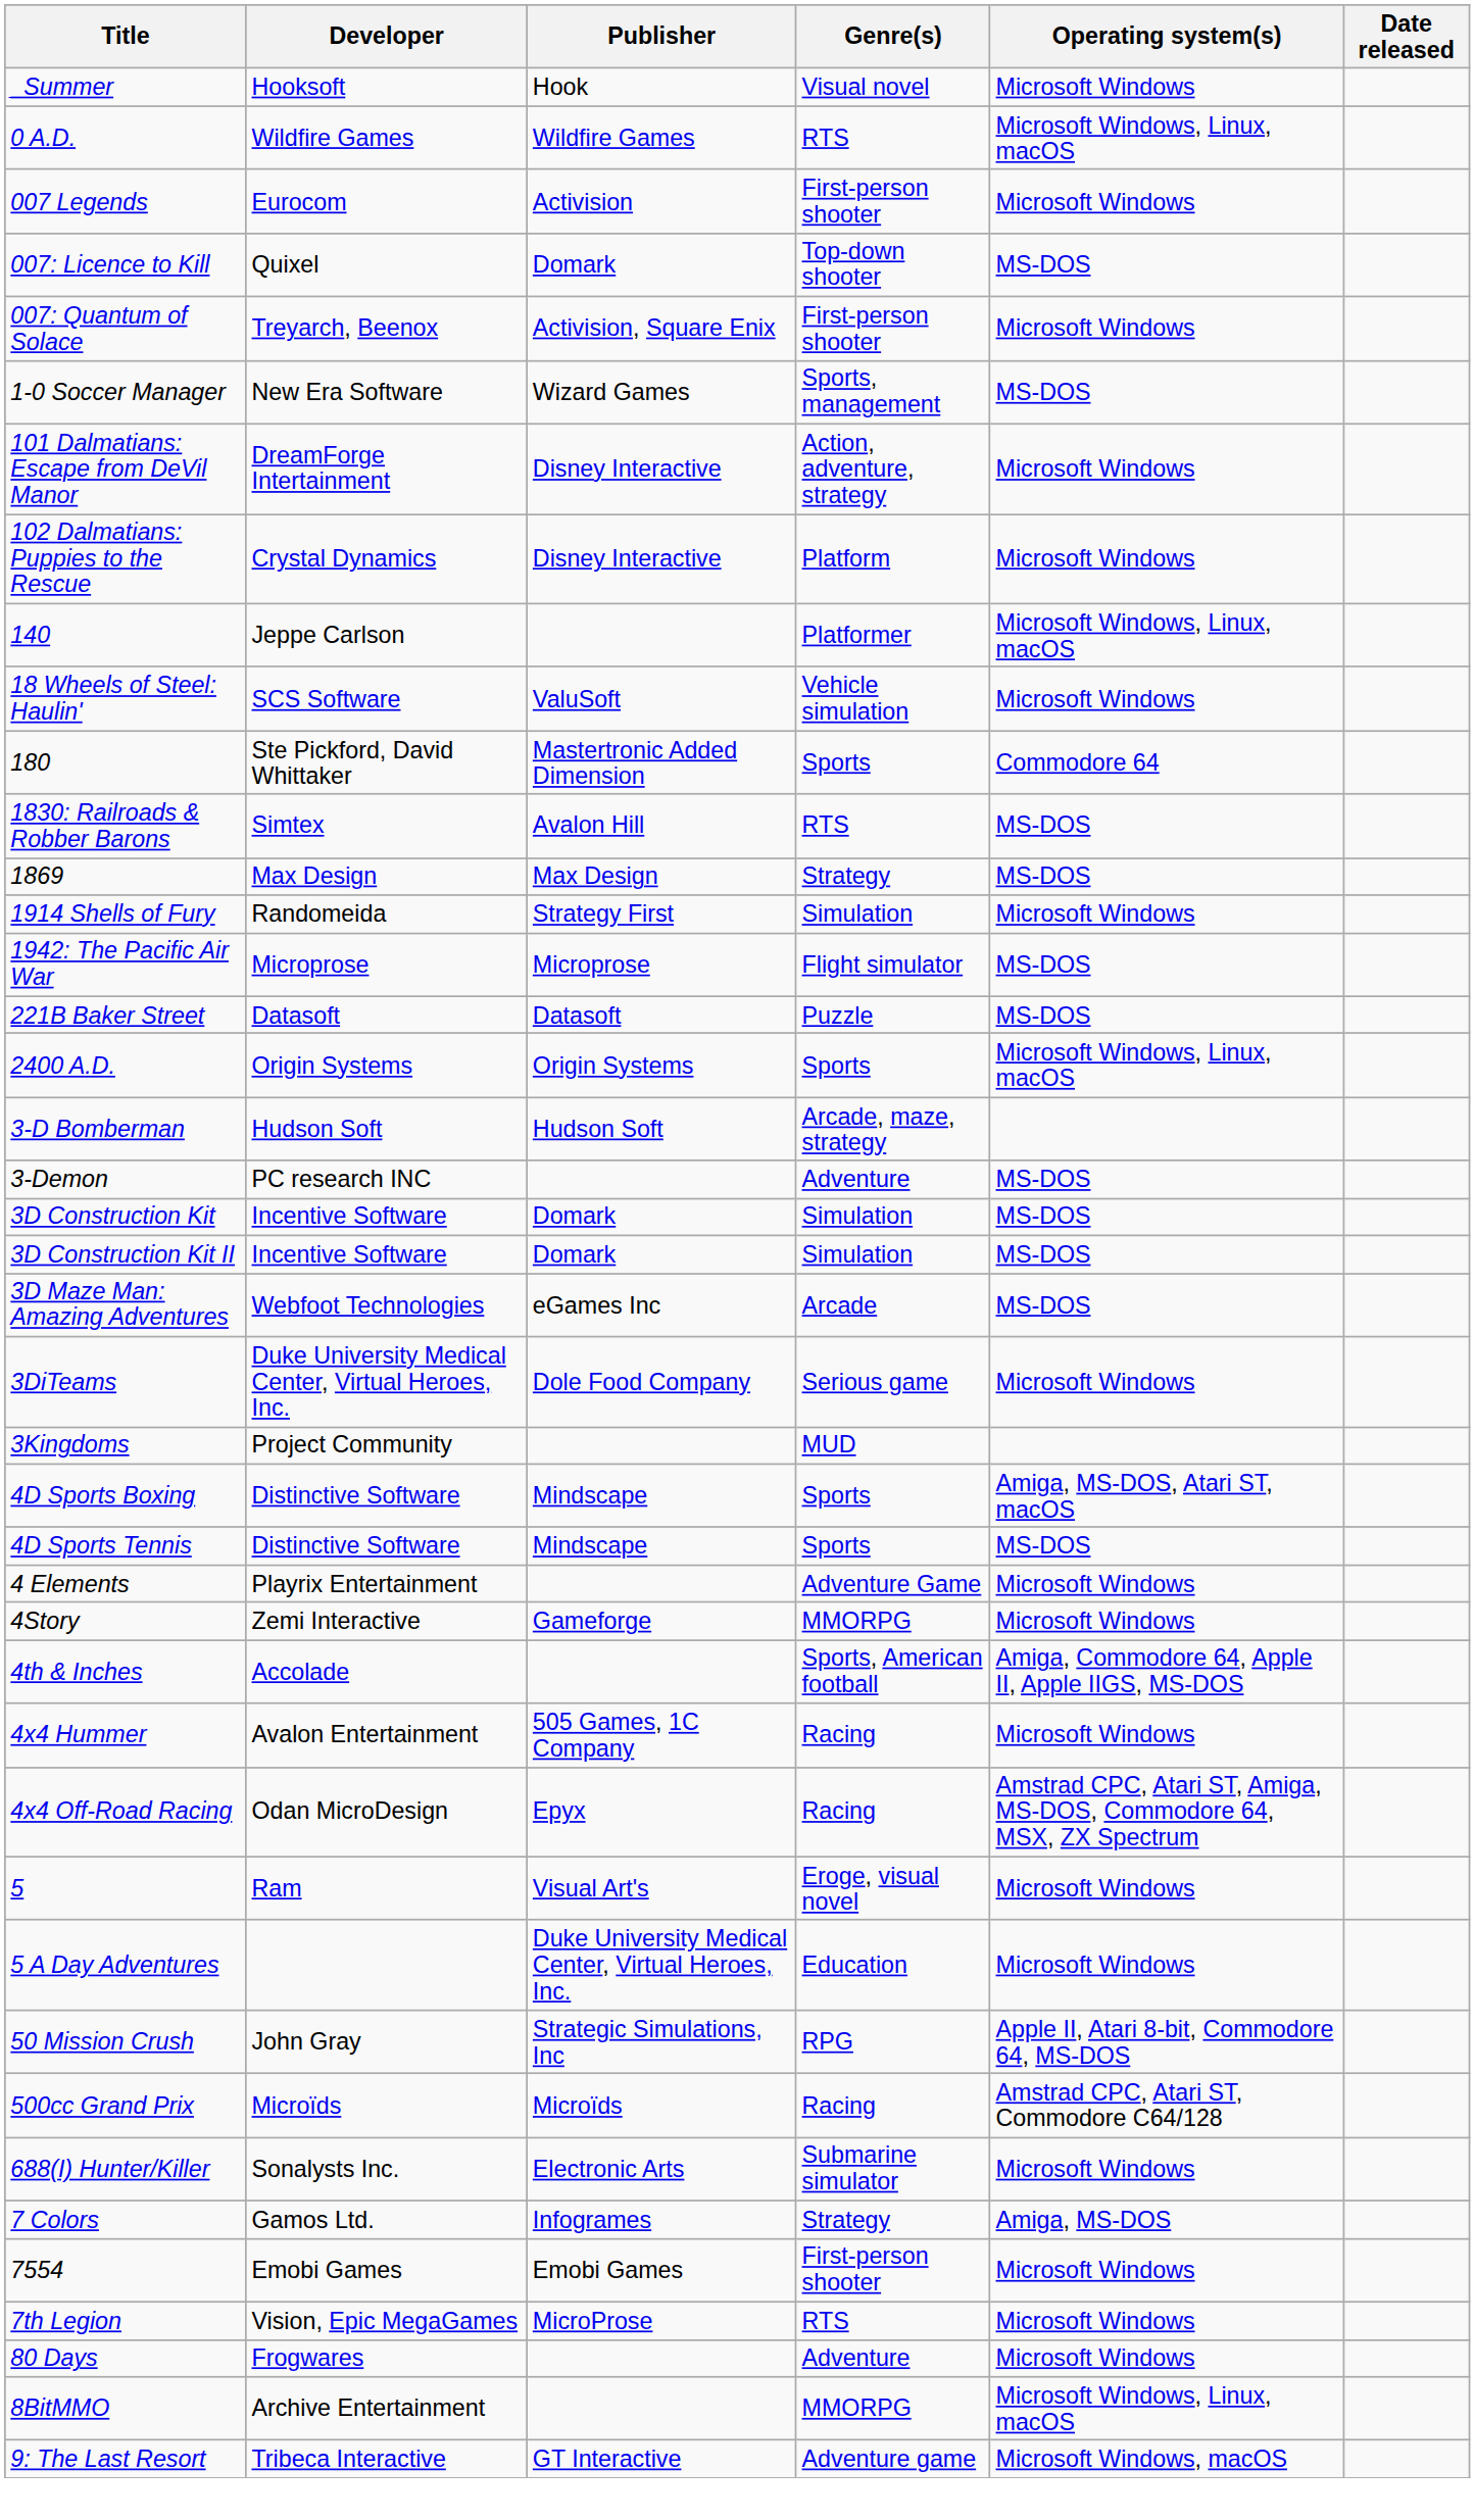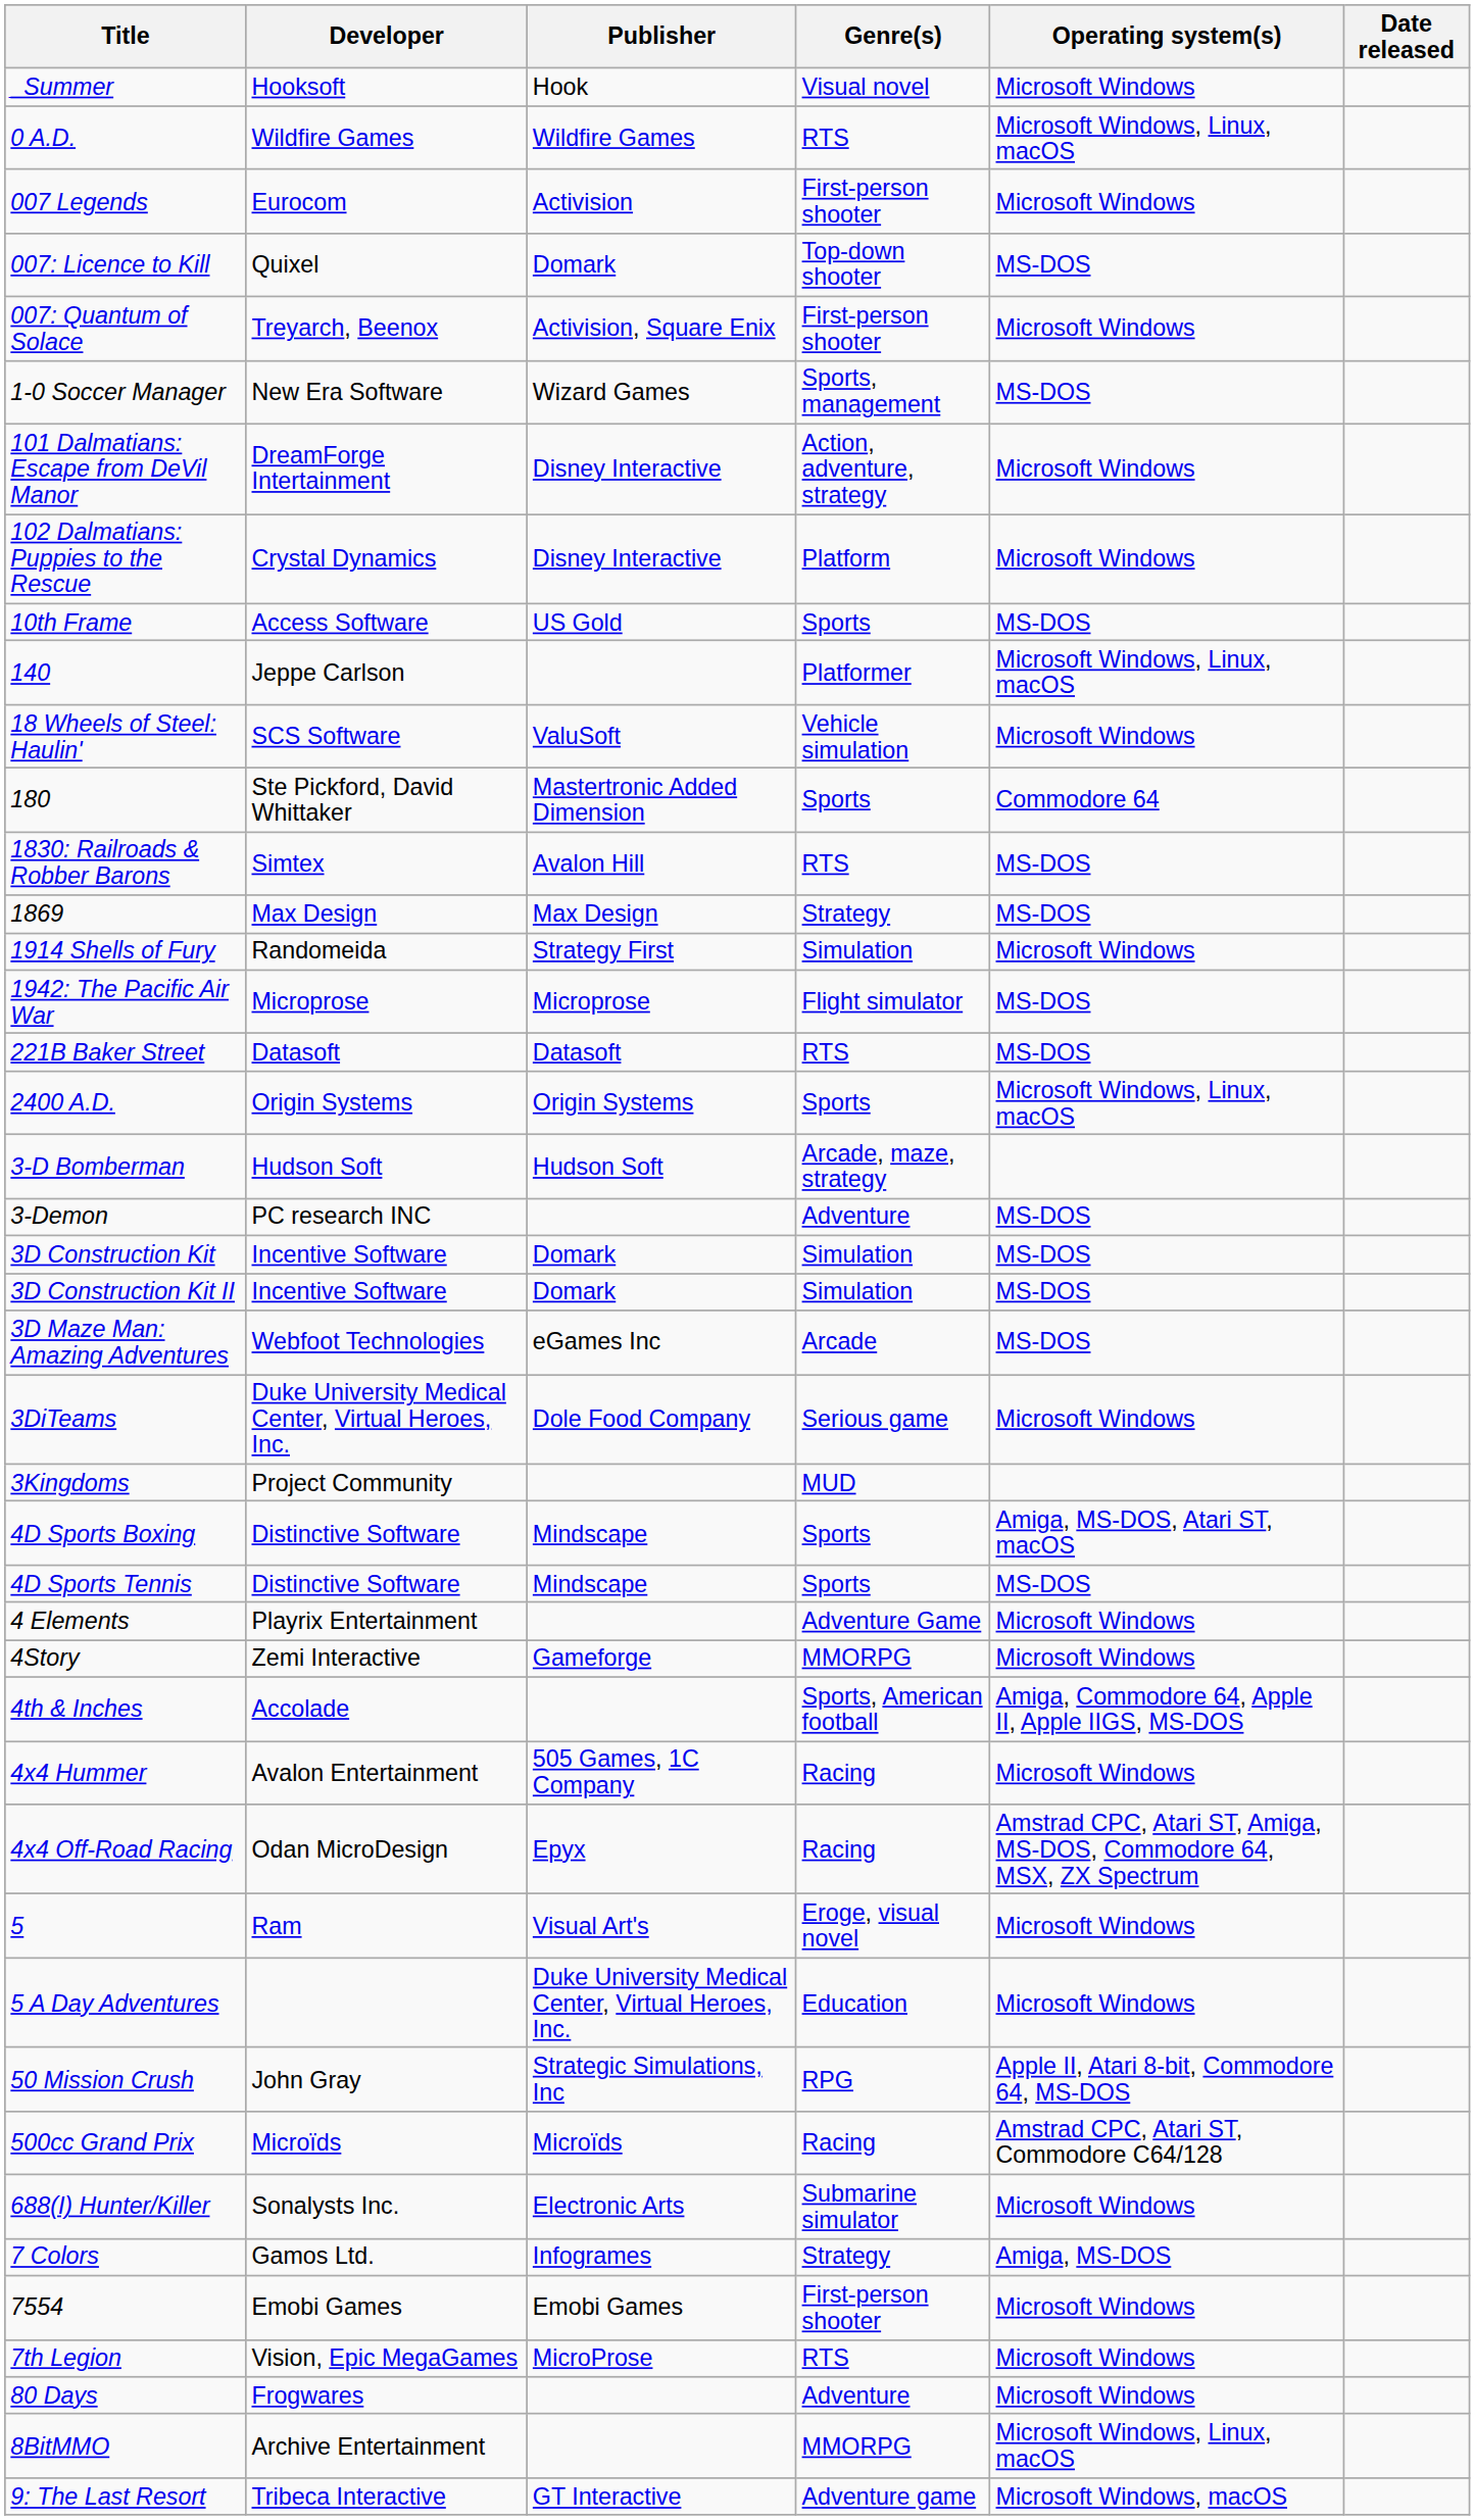+ row: 10th Frame | Access Software | US Gold | Sports | MS-DOS
221B Baker Street | Genre(s): Puzzle -> RTS
